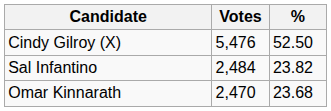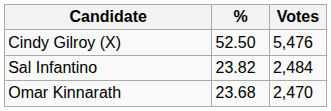columns swapped: Votes <-> %
